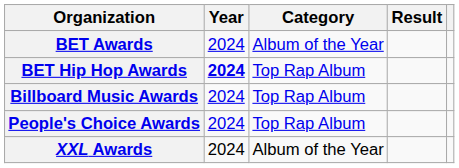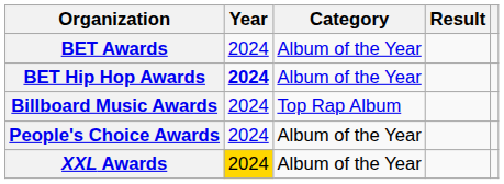BET Hip Hop Awards | Category: Top Rap Album -> Album of the Year
People's Choice Awards | Category: Top Rap Album -> Album of the Year
XXL Awards | Year: no background -> gold background
